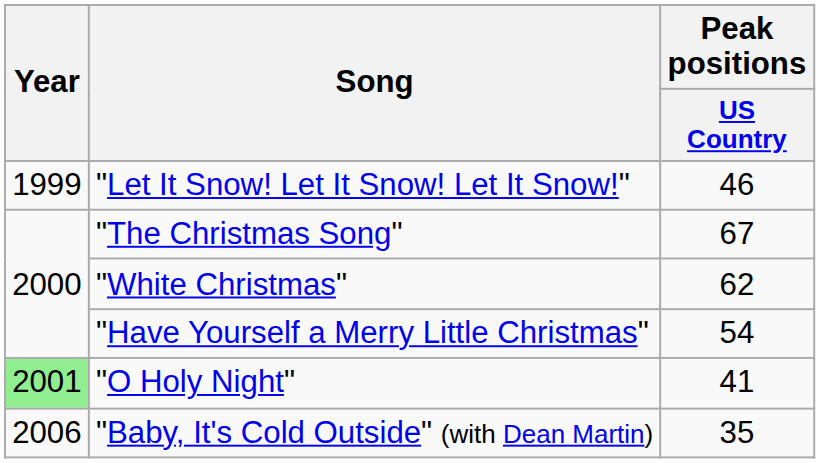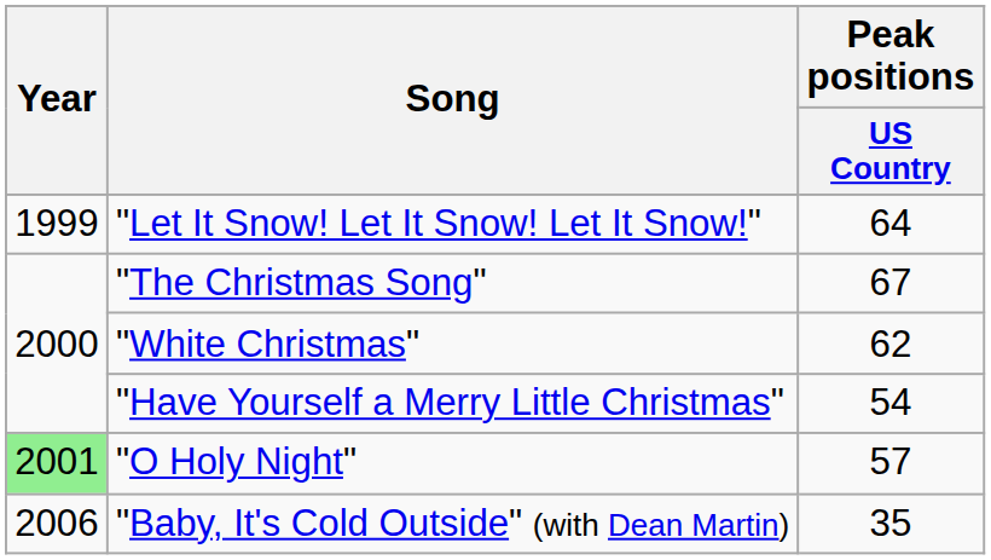"Let It Snow! Let It Snow! Let It Snow!" | Peak positions / US Country: 46 -> 64
"O Holy Night" | Peak positions / US Country: 41 -> 57
